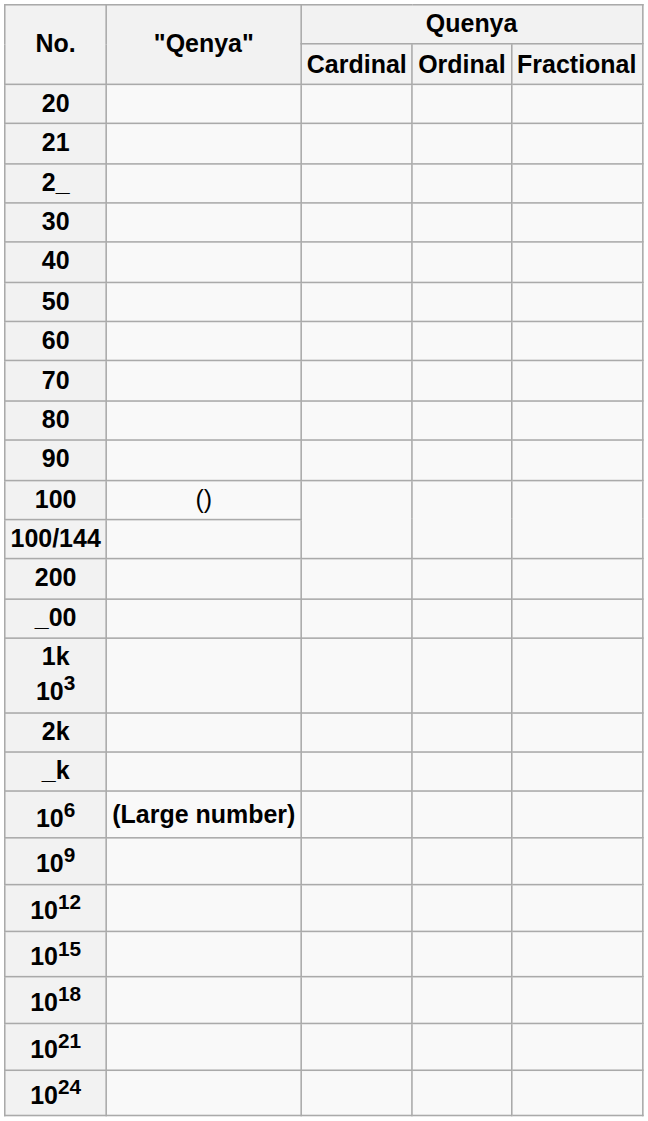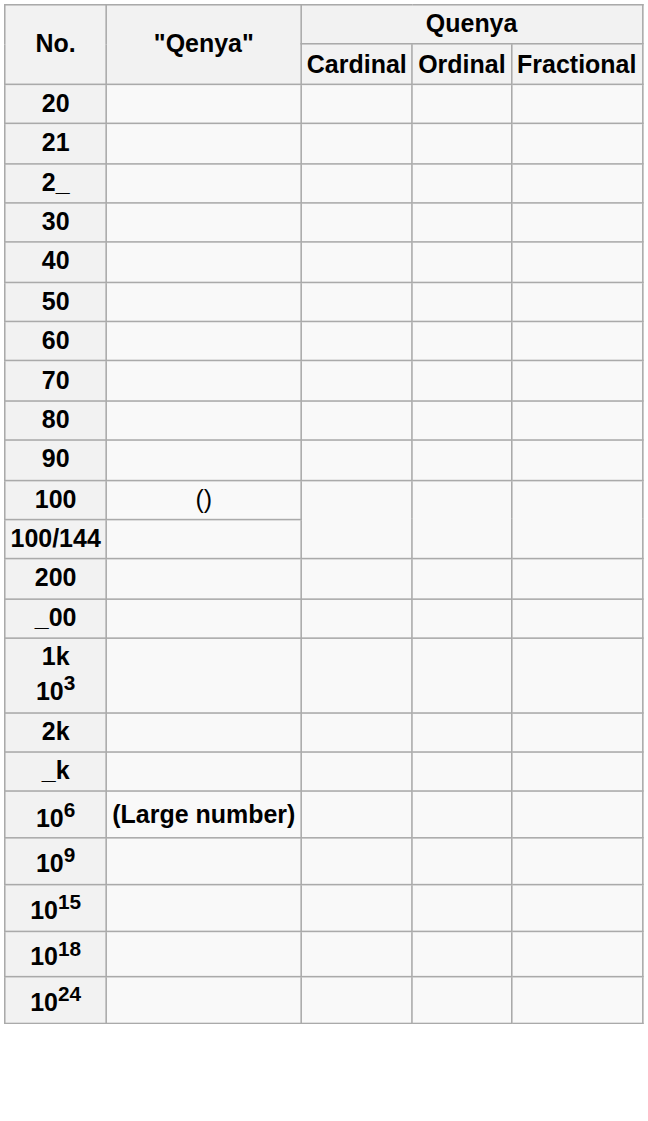- row: 1012
- row: 1021
